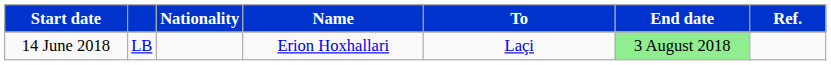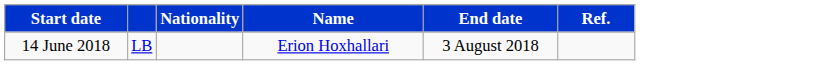- column: To | Laçi
14 June 2018 | End date: lightgreen background -> no background
